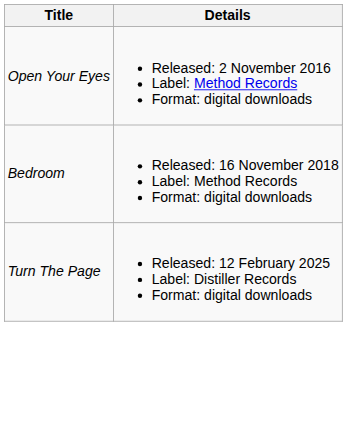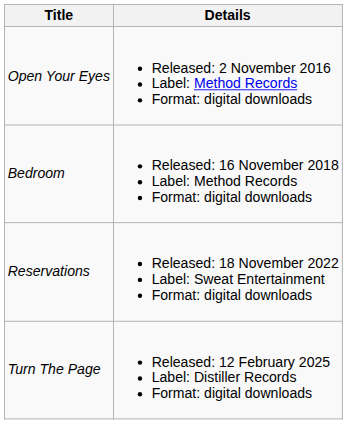+ row: Reservations | Released: 18 November 2022 Label: Sweat Entertainment Format: digital downloads
